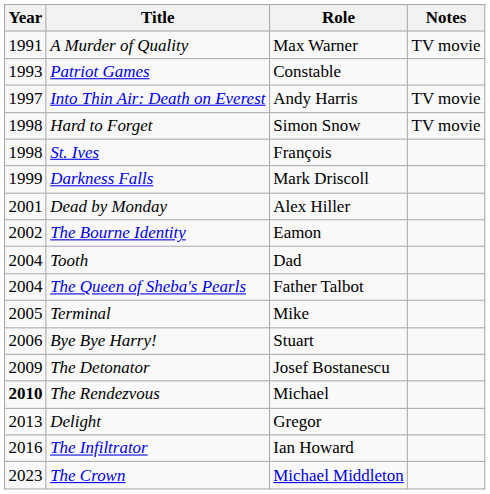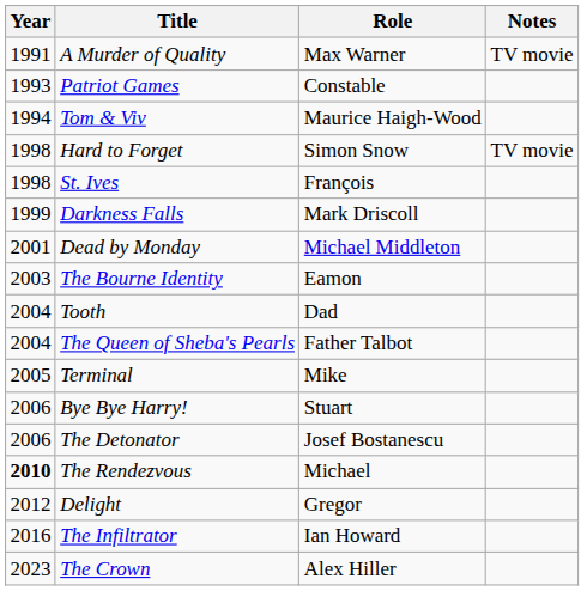+ row: 1994 | Tom & Viv | Maurice Haigh-Wood
- row: 1997 | Into Thin Air: Death on Everest | Andy Harris | TV movie
Dead by Monday | Role: Alex Hiller -> Michael Middleton
The Bourne Identity | Year: 2002 -> 2003
The Detonator | Year: 2009 -> 2006
Delight | Year: 2013 -> 2012
The Crown | Role: Michael Middleton -> Alex Hiller
